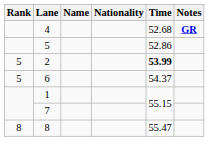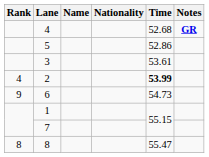+ row: 3 | 53.61
2 | Rank: 5 -> 4
6 | Rank: 5 -> 9
6 | Time: 54.37 -> 54.73
